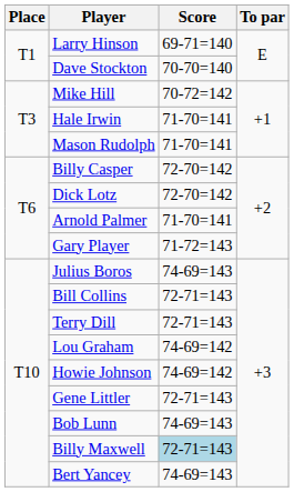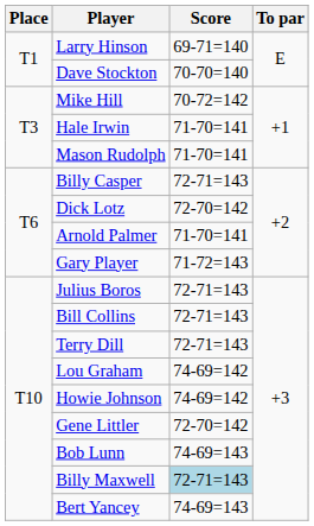Billy Casper | Score: 72-70=142 -> 72-71=143
Julius Boros | Score: 74-69=143 -> 72-71=143
Gene Littler | Score: 72-71=143 -> 72-70=142
